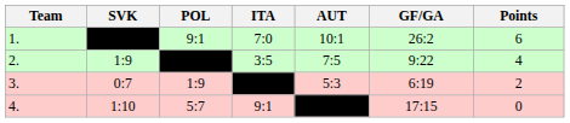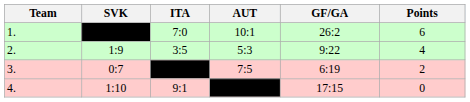- column: POL | 9:1 | 1:9 | 5:7
2. | AUT: 7:5 -> 5:3
3. | AUT: 5:3 -> 7:5
